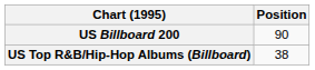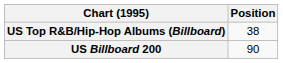rows swapped: US Billboard 200 <-> US Top R&B/Hip-Hop Albums (Billboard)
